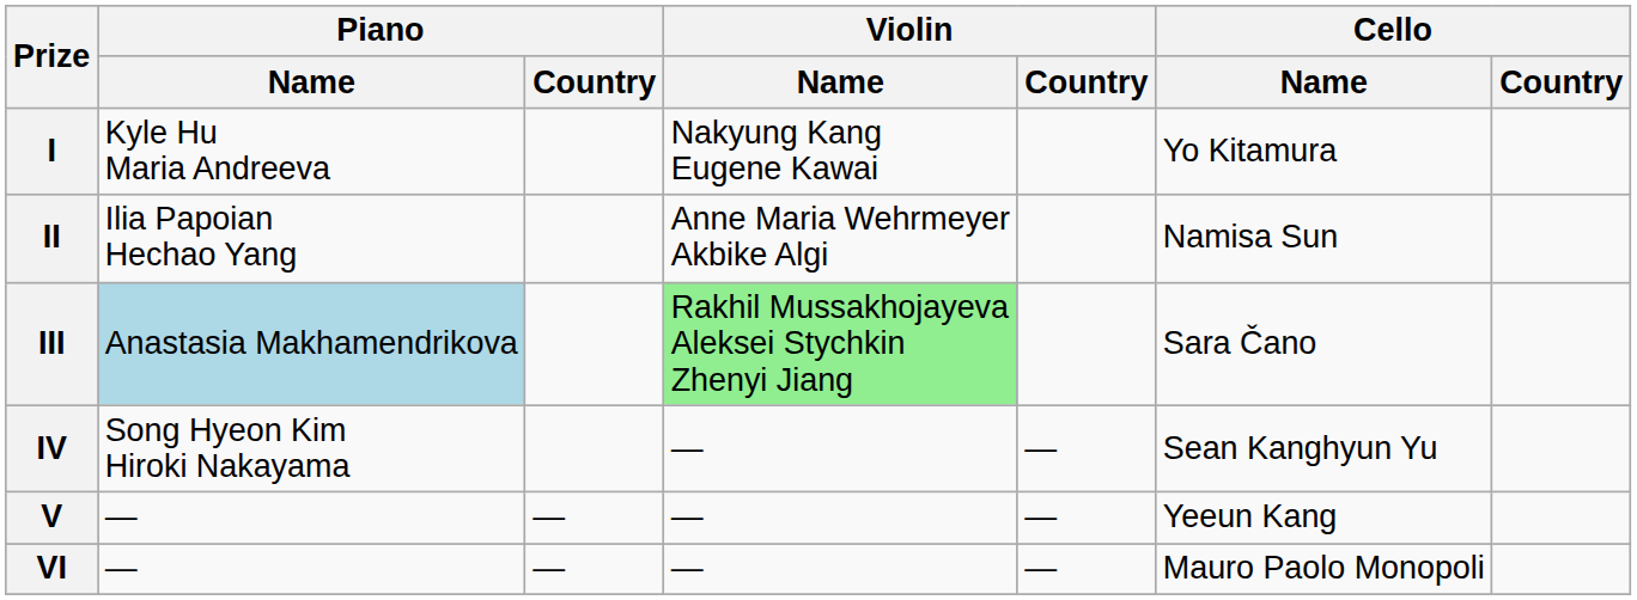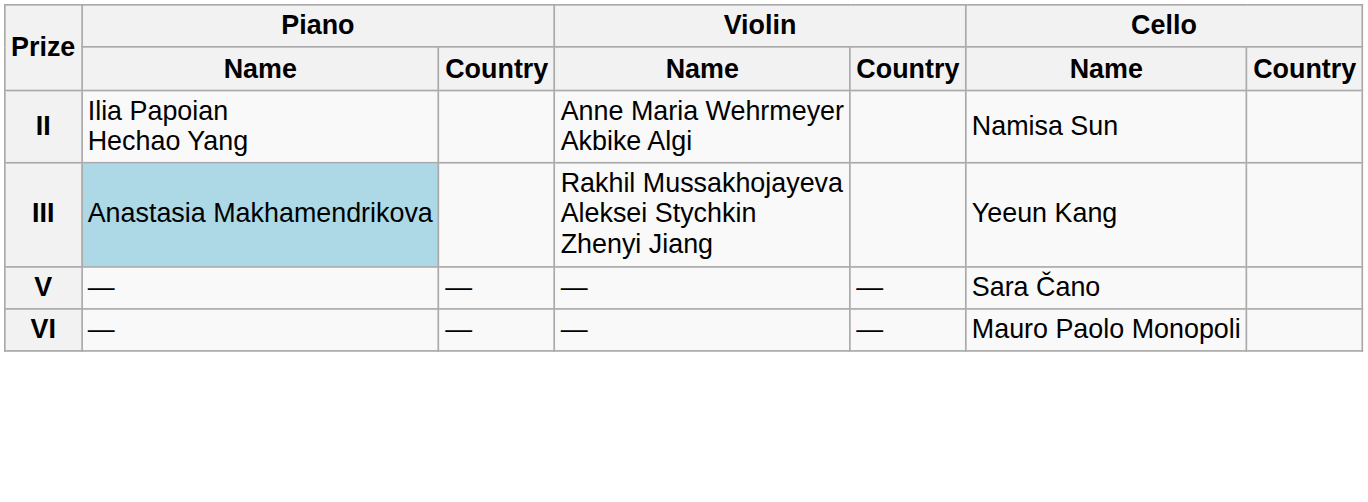- row: I | Kyle Hu Maria Andreeva | Nakyung Kang Eugene Kawai | Yo Kitamura
III | Violin / Name: lightgreen background -> no background
III | Cello / Name: Sara Čano -> Yeeun Kang
- row: IV | Song Hyeon Kim Hiroki Nakayama | — | — | Sean Kanghyun Yu
V | Cello / Name: Yeeun Kang -> Sara Čano
